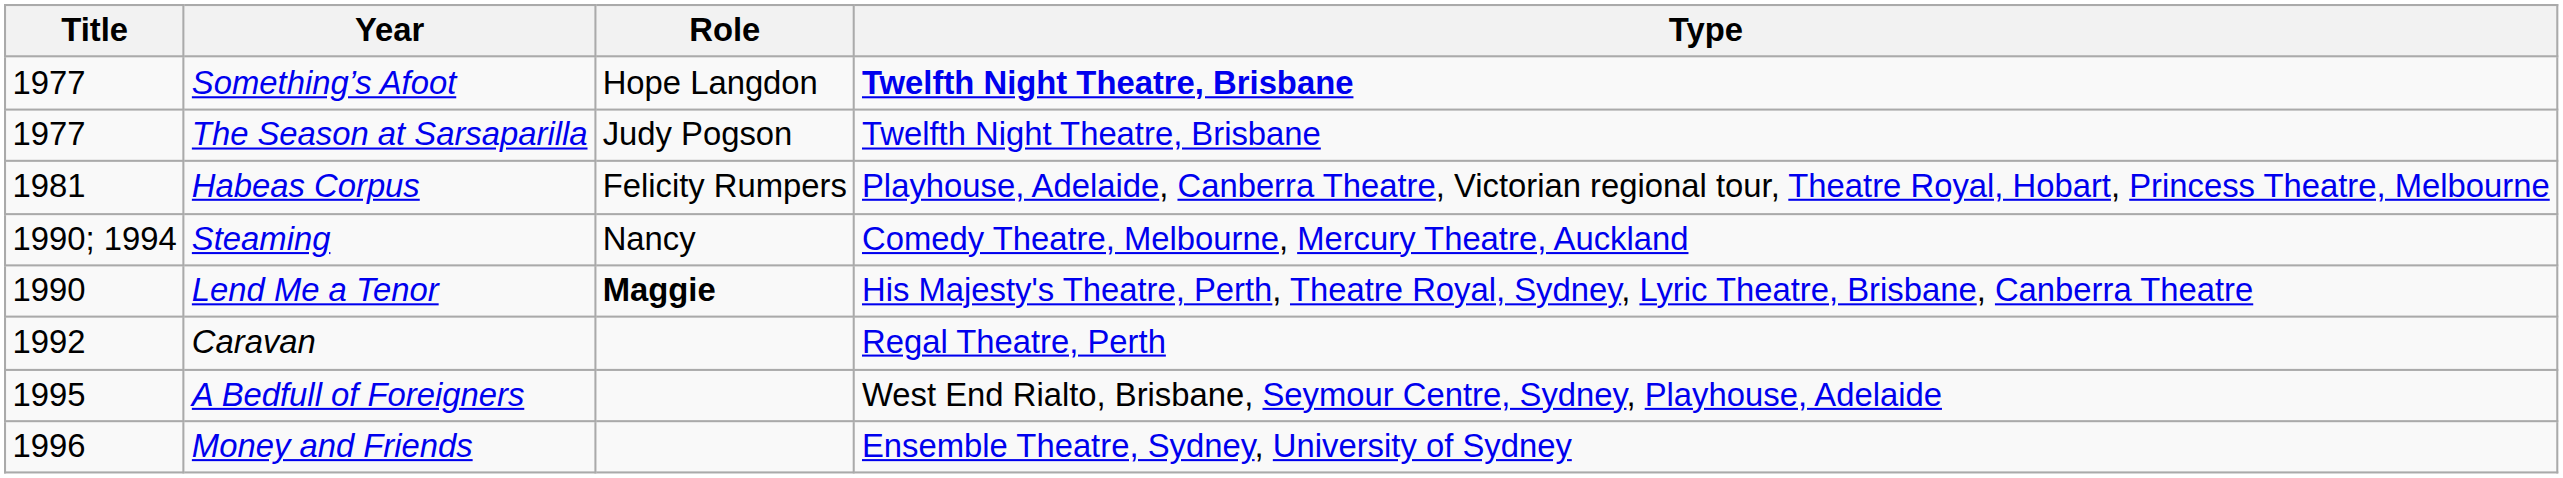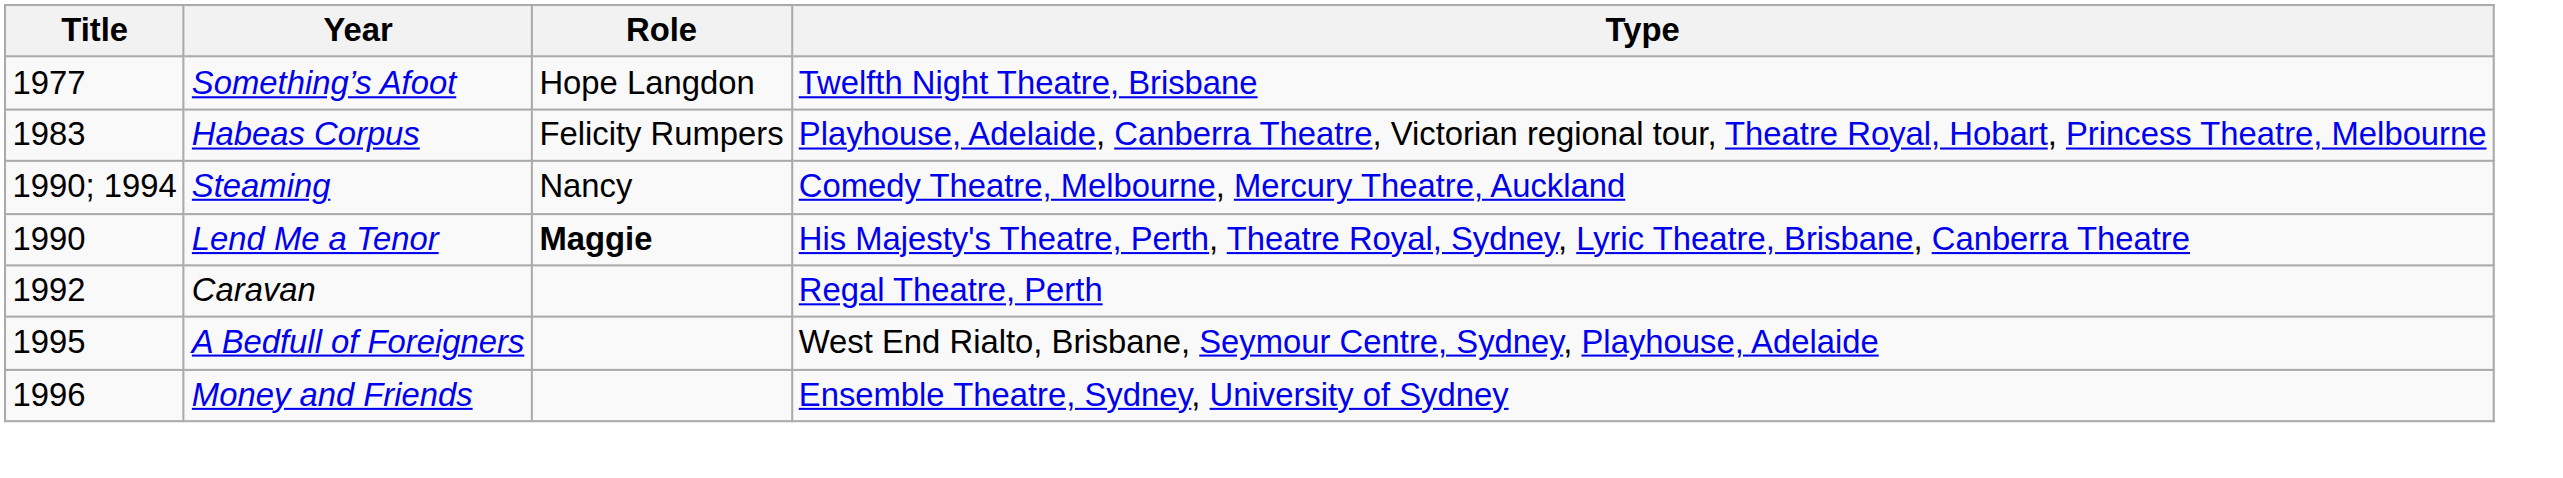Something’s Afoot | Type: bold -> normal
- row: 1977 | The Season at Sarsaparilla | Judy Pogson | Twelfth Night Theatre, Brisbane
Habeas Corpus | Title: 1981 -> 1983
